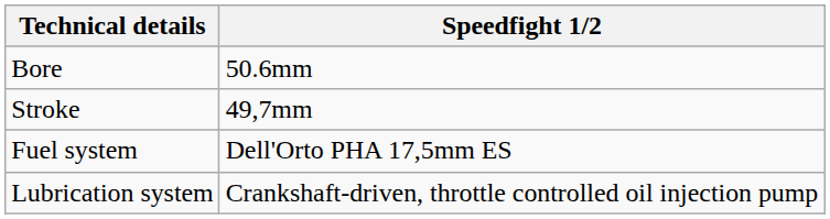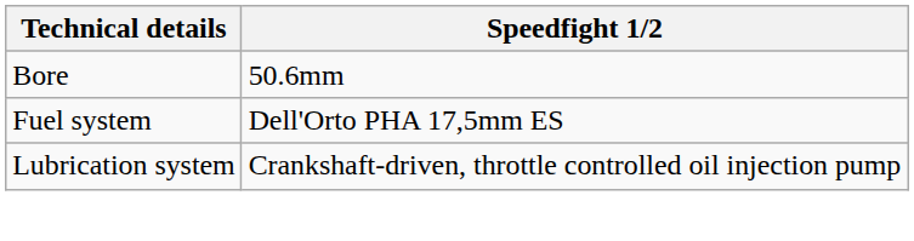- row: Stroke | 49,7mm
